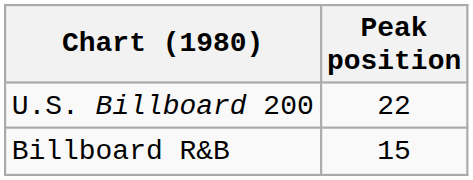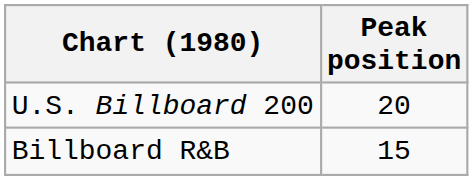U.S. Billboard 200 | Peak position: 22 -> 20
